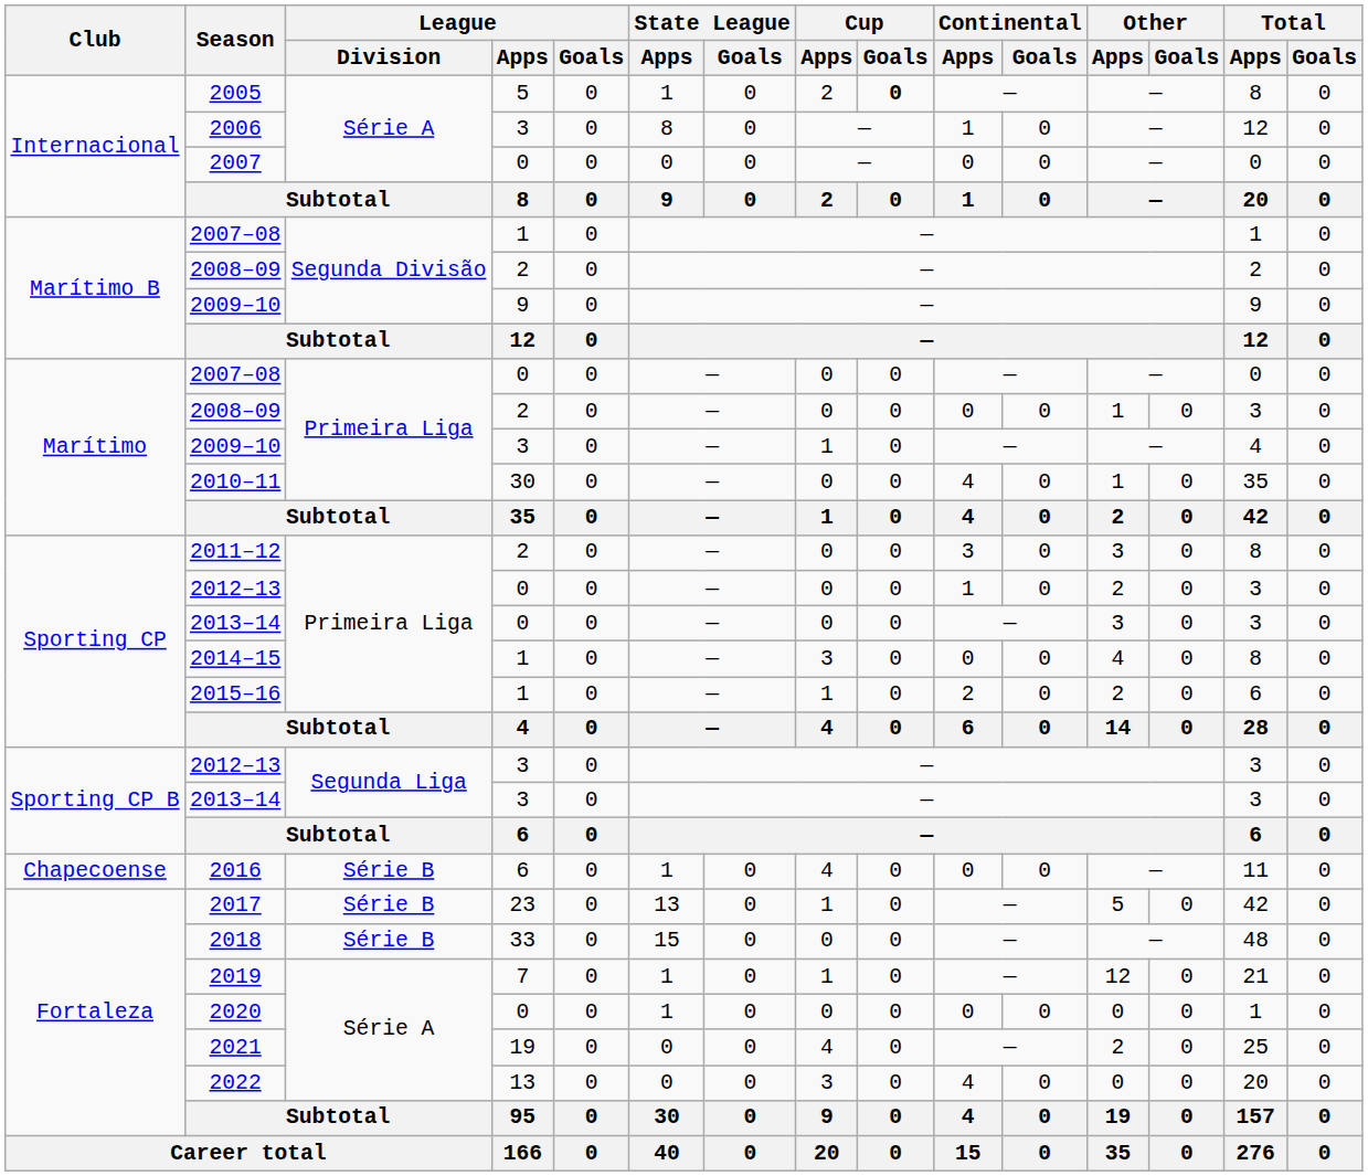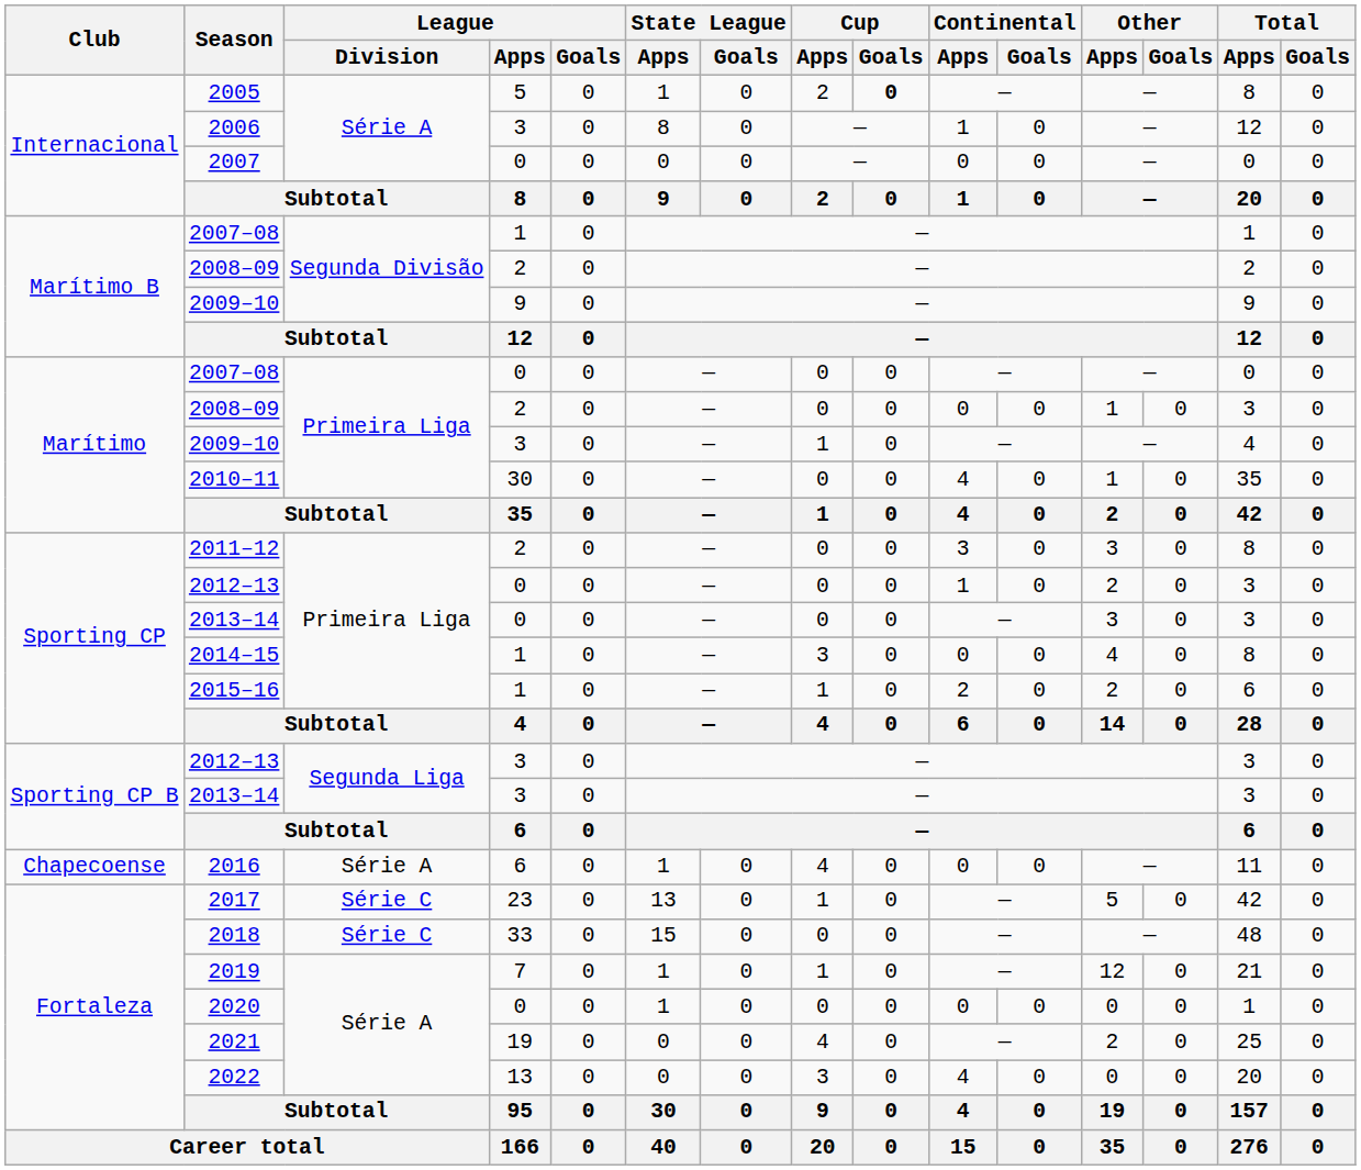2016 | League / Division: Série B -> Série A
2017 | League / Division: Série B -> Série C
2018 | League / Division: Série B -> Série C
